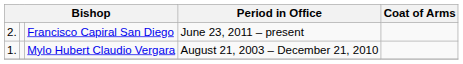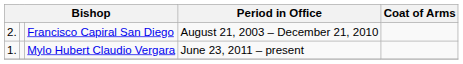Francisco Capiral San Diego | Period in Office: June 23, 2011 – present -> August 21, 2003 – December 21, 2010
Mylo Hubert Claudio Vergara | Period in Office: August 21, 2003 – December 21, 2010 -> June 23, 2011 – present
